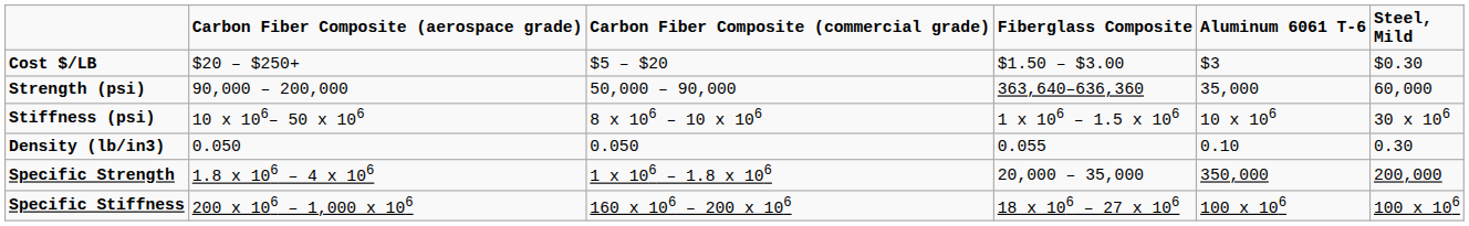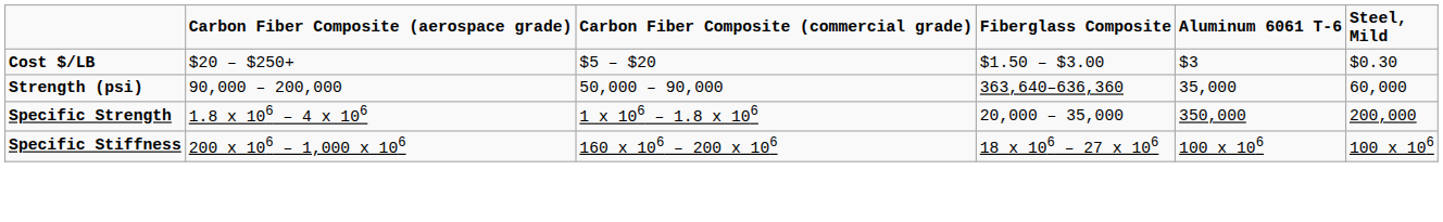- row: Stiffness (psi) | 10 x 106– 50 x 106 | 8 x 106 – 10 x 106 | 1 x 106 – 1.5 x 106 | 10 x 106 | 30 x 106
- row: Density (lb/in3) | 0.050 | 0.050 | 0.055 | 0.10 | 0.30
